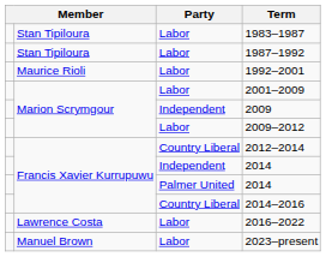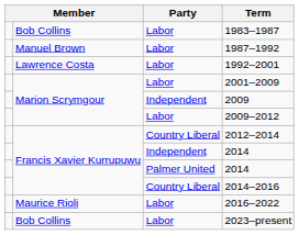1983–1987 | column 2: Stan Tipiloura -> Bob Collins
1987–1992 | column 2: Stan Tipiloura -> Manuel Brown
1992–2001 | column 2: Maurice Rioli -> Lawrence Costa
2016–2022 | column 2: Lawrence Costa -> Maurice Rioli
2023–present | column 2: Manuel Brown -> Bob Collins
